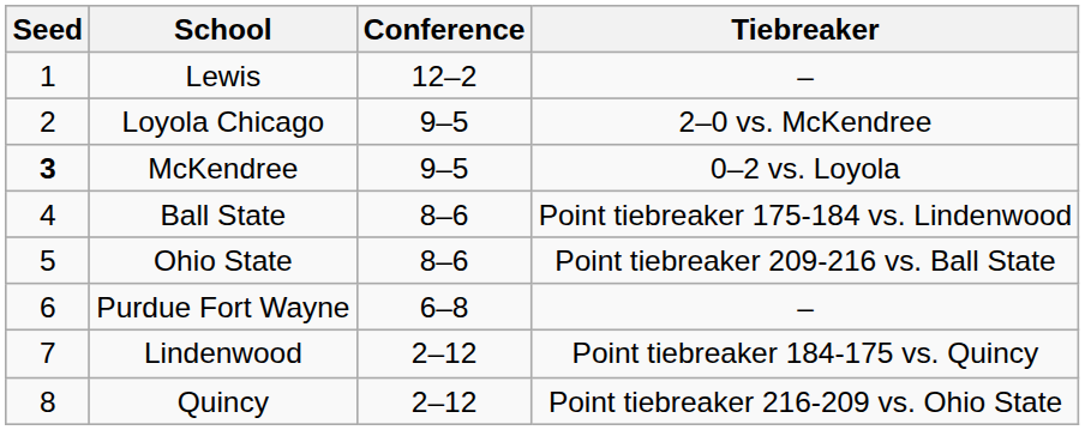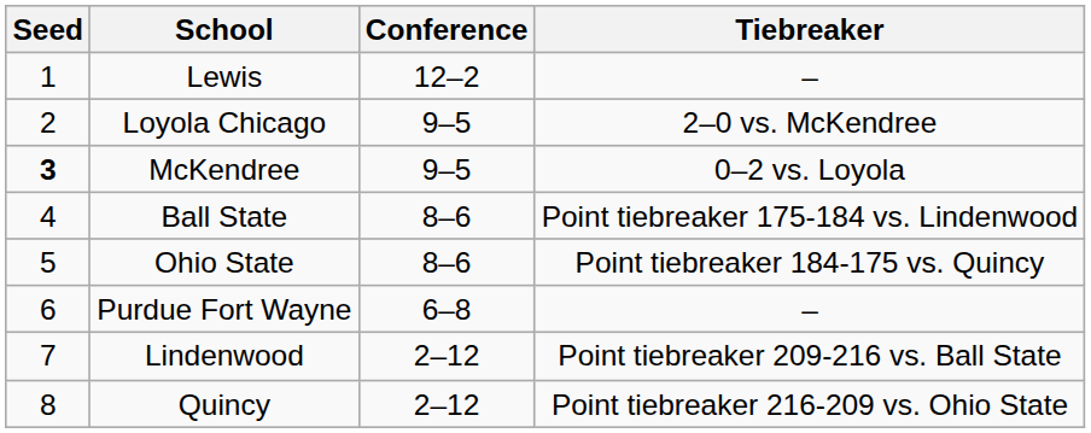Ohio State | Tiebreaker: Point tiebreaker 209-216 vs. Ball State -> Point tiebreaker 184-175 vs. Quincy
Lindenwood | Tiebreaker: Point tiebreaker 184-175 vs. Quincy -> Point tiebreaker 209-216 vs. Ball State
